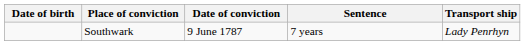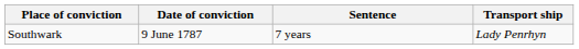- column: Date of birth
